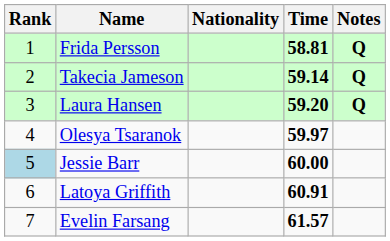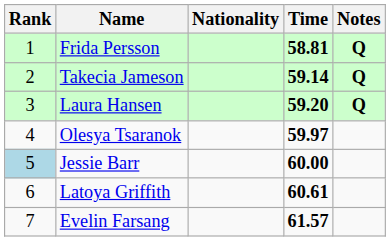Latoya Griffith | Time: 60.91 -> 60.61
